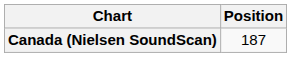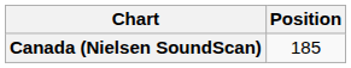Canada (Nielsen SoundScan) | Position: 187 -> 185
